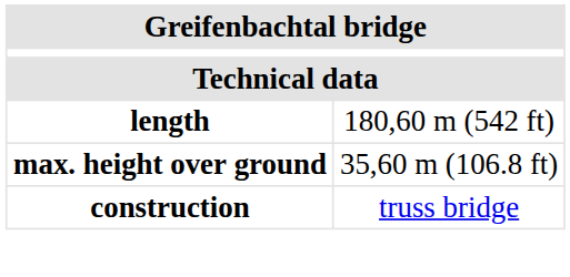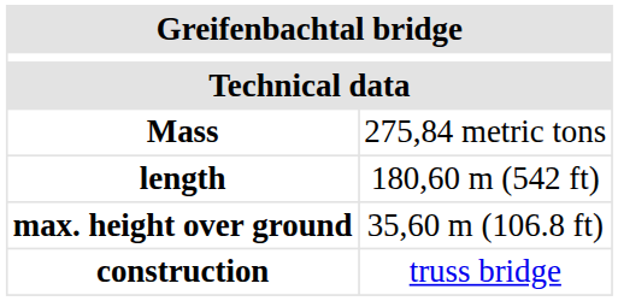+ row: Mass | 275,84 metric tons
